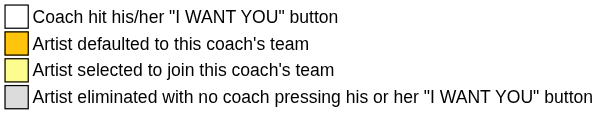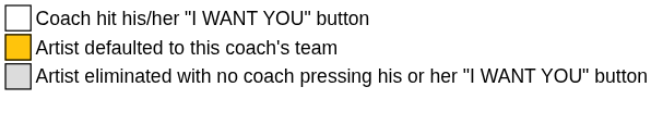- row: Artist selected to join this coach's team
